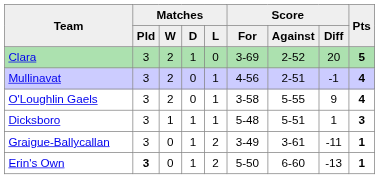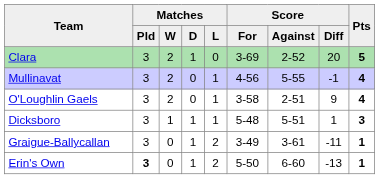Mullinavat | Score / Against: 2-51 -> 5-55
O'Loughlin Gaels | Score / Against: 5-55 -> 2-51
